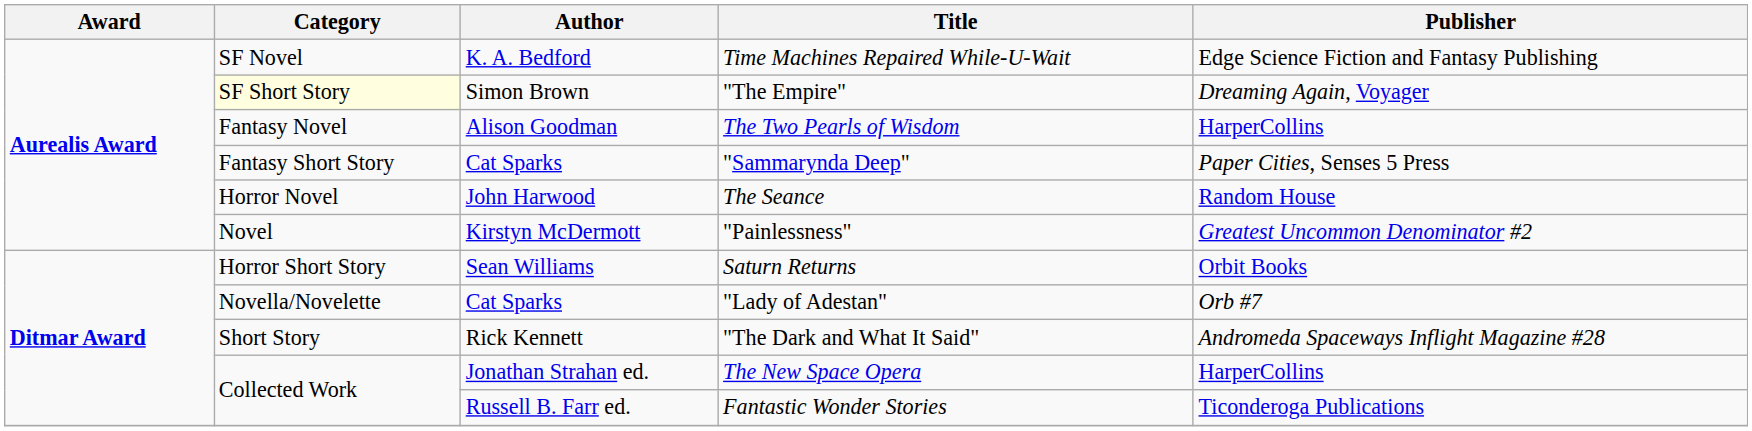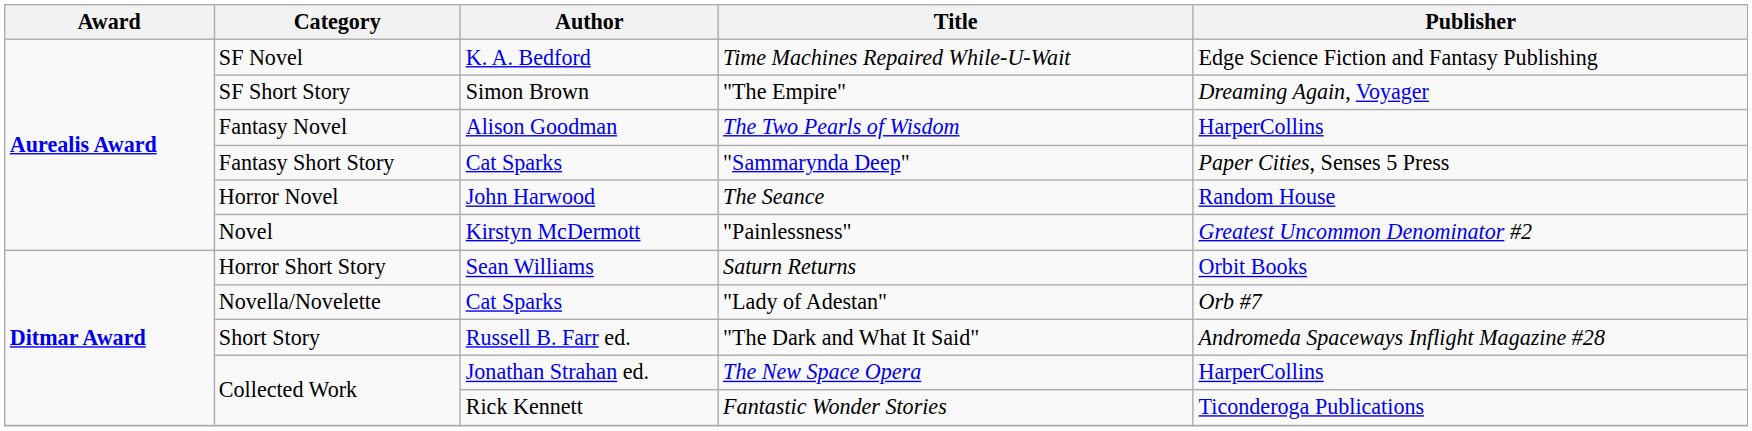"The Empire" | Category: lightyellow background -> no background
"The Dark and What It Said" | Author: Rick Kennett -> Russell B. Farr ed.
Fantastic Wonder Stories | Author: Russell B. Farr ed. -> Rick Kennett
